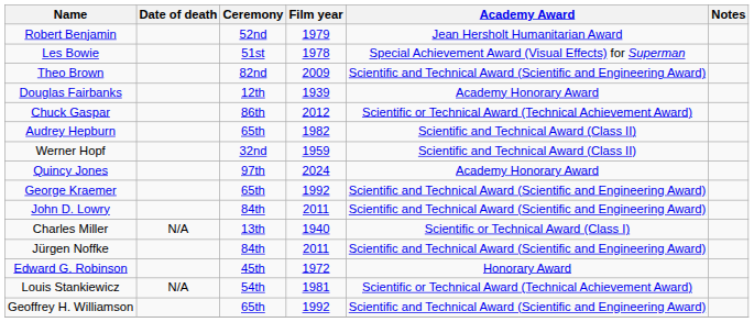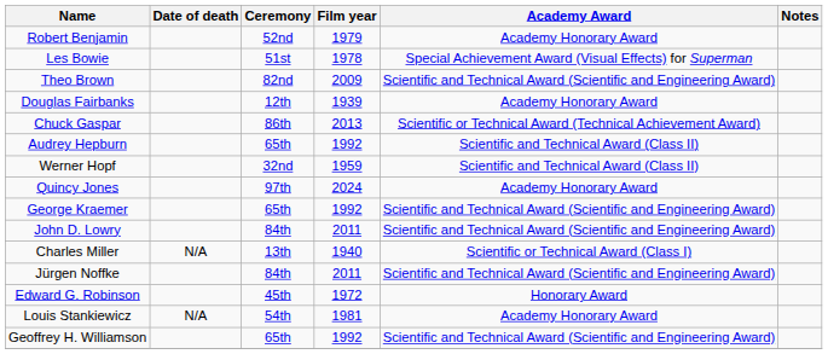Robert Benjamin | Academy Award: Jean Hersholt Humanitarian Award -> Academy Honorary Award
Chuck Gaspar | Film year: 2012 -> 2013
Audrey Hepburn | Film year: 1982 -> 1992
Louis Stankiewicz | Academy Award: Scientific or Technical Award (Technical Achievement Award) -> Academy Honorary Award
